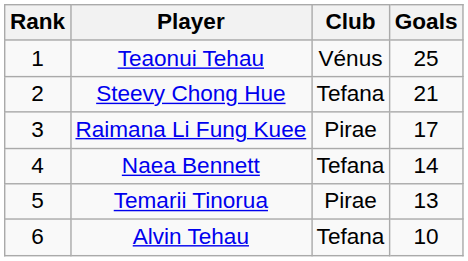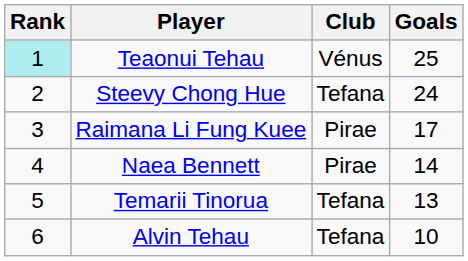Teaonui Tehau | Rank: no background -> paleturquoise background
Steevy Chong Hue | Goals: 21 -> 24
Naea Bennett | Club: Tefana -> Pirae
Temarii Tinorua | Club: Pirae -> Tefana
